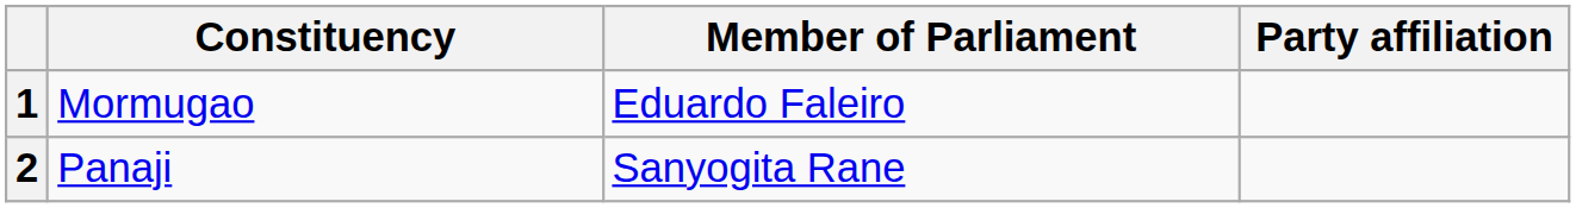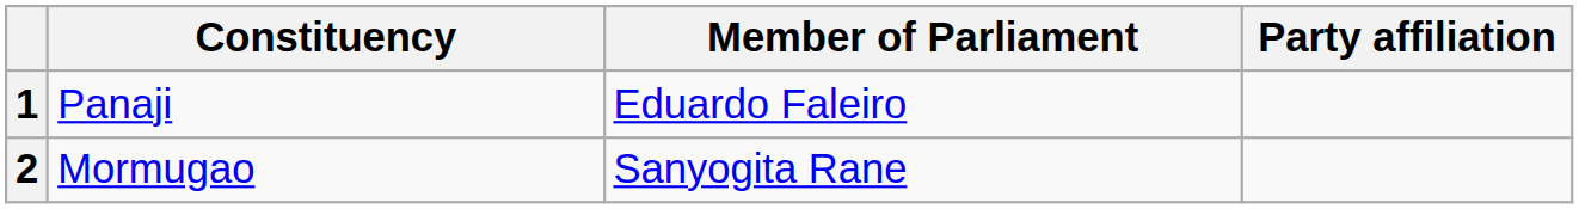1 | Constituency: Mormugao -> Panaji
2 | Constituency: Panaji -> Mormugao
